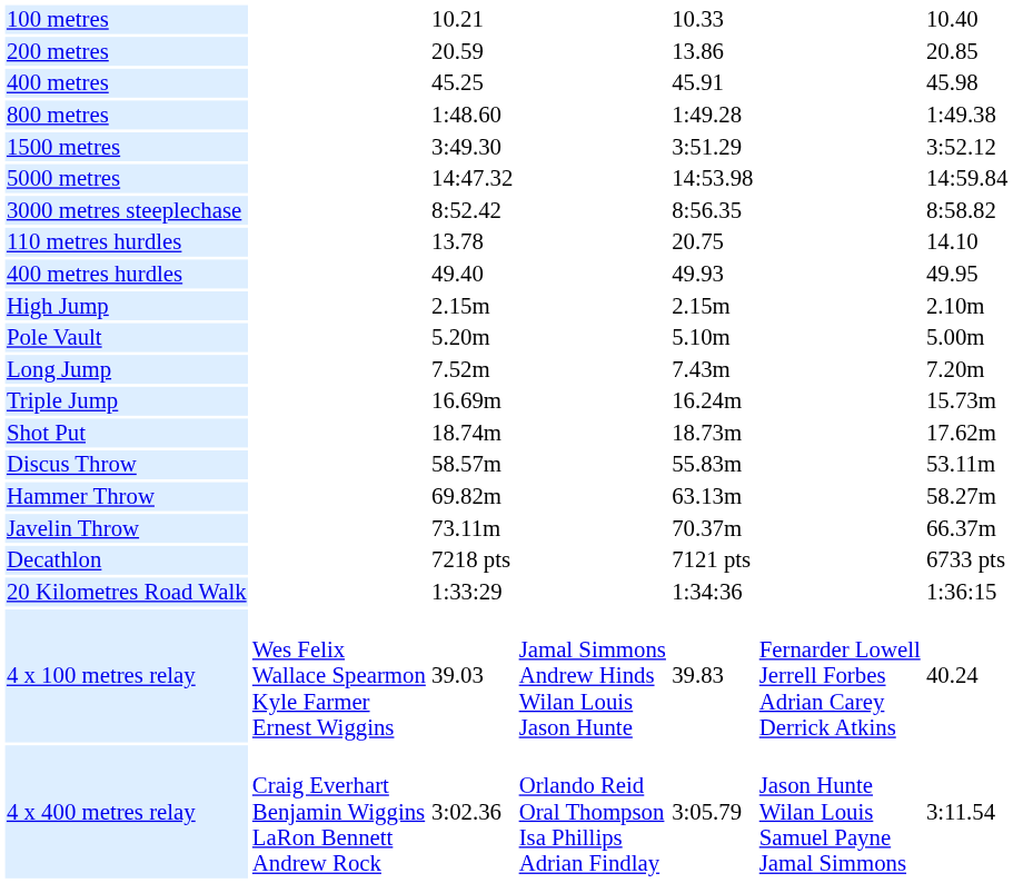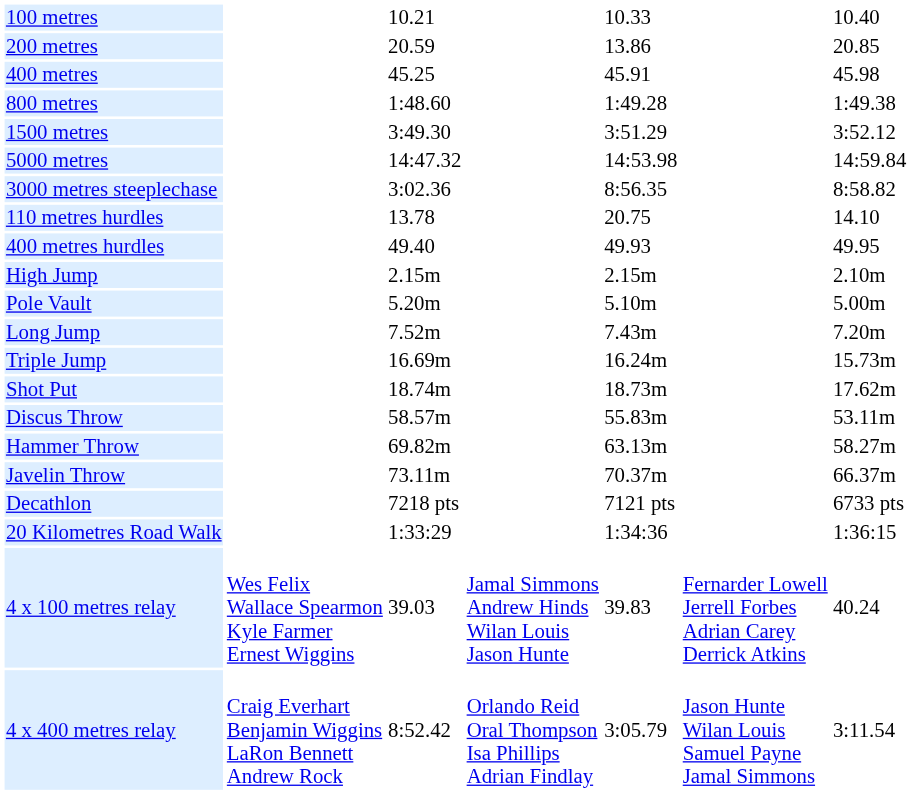3000 metres steeplechase | column 3: 8:52.42 -> 3:02.36
4 x 400 metres relay | column 3: 3:02.36 -> 8:52.42
